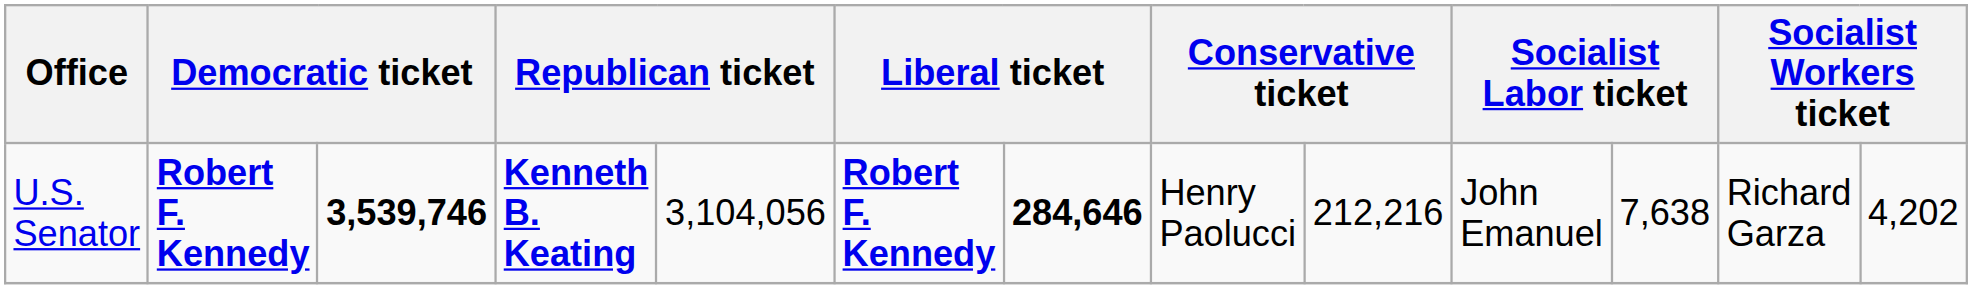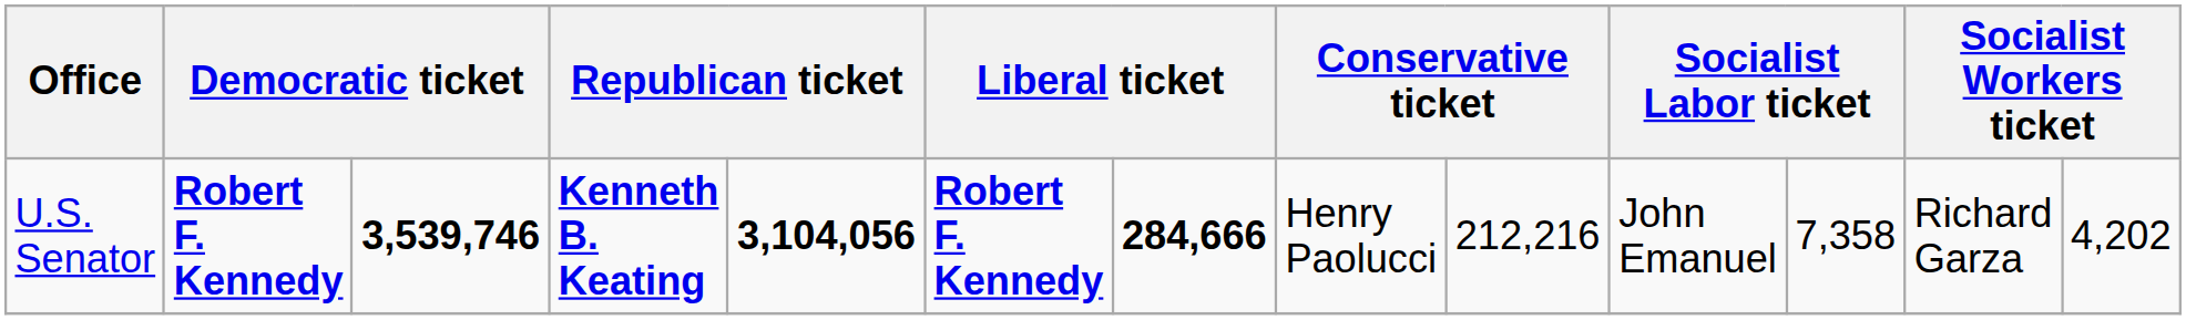U.S. Senator | column 5: normal -> bold
U.S. Senator | column 7: 284,646 -> 284,666
U.S. Senator | column 11: 7,638 -> 7,358
